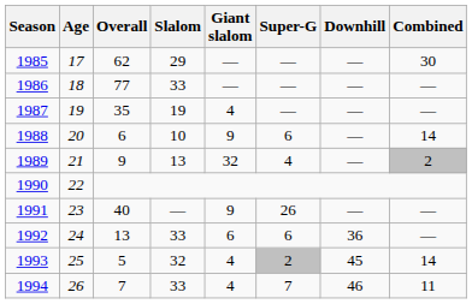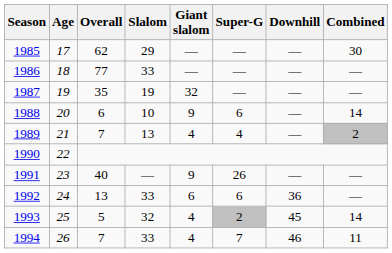1987 | Giant slalom: 4 -> 32
1989 | Overall: 9 -> 7
1989 | Giant slalom: 32 -> 4
